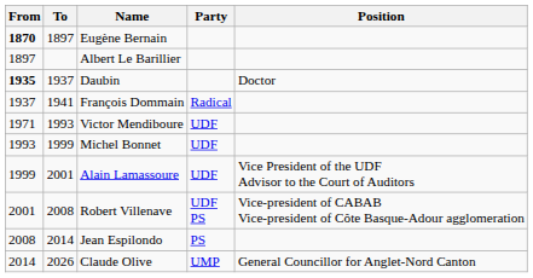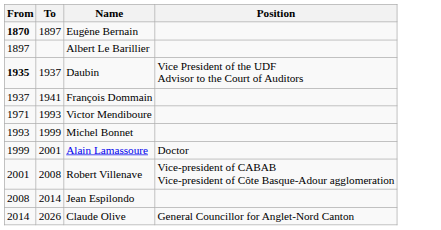- column: Party | Radical | UDF | UDF | UDF | UDF PS | PS | UMP
Daubin | Position: Doctor -> Vice President of the UDF Advisor to the Court of Auditors
Alain Lamassoure | Position: Vice President of the UDF Advisor to the Court of Auditors -> Doctor
